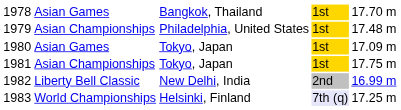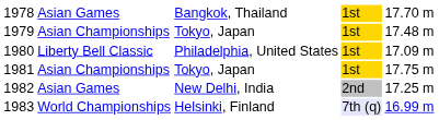1979 | column 3: Philadelphia, United States -> Tokyo, Japan
1980 | column 2: Asian Games -> Liberty Bell Classic
1980 | column 3: Tokyo, Japan -> Philadelphia, United States
1982 | column 2: Liberty Bell Classic -> Asian Games
1982 | column 5: 16.99 m -> 17.25 m
1983 | column 5: 17.25 m -> 16.99 m
